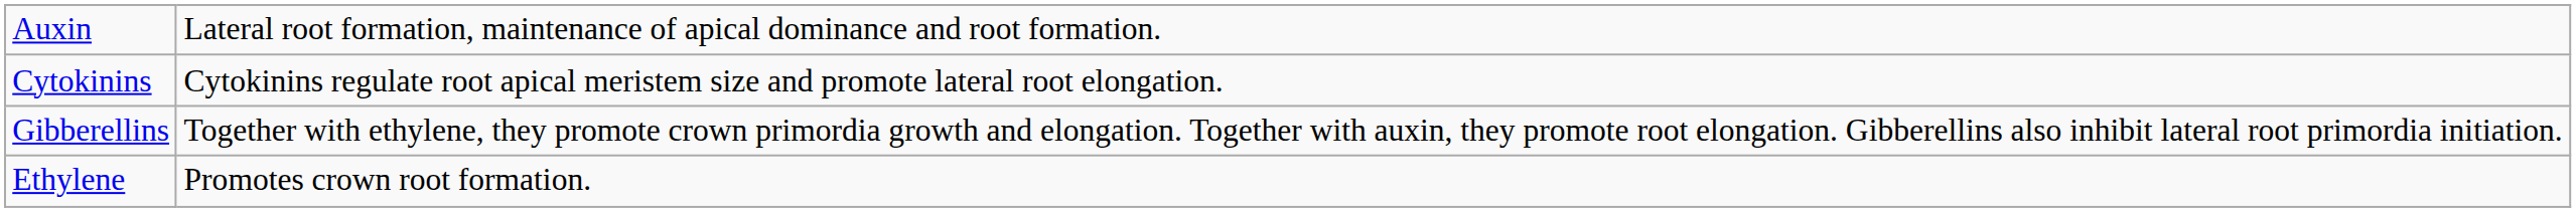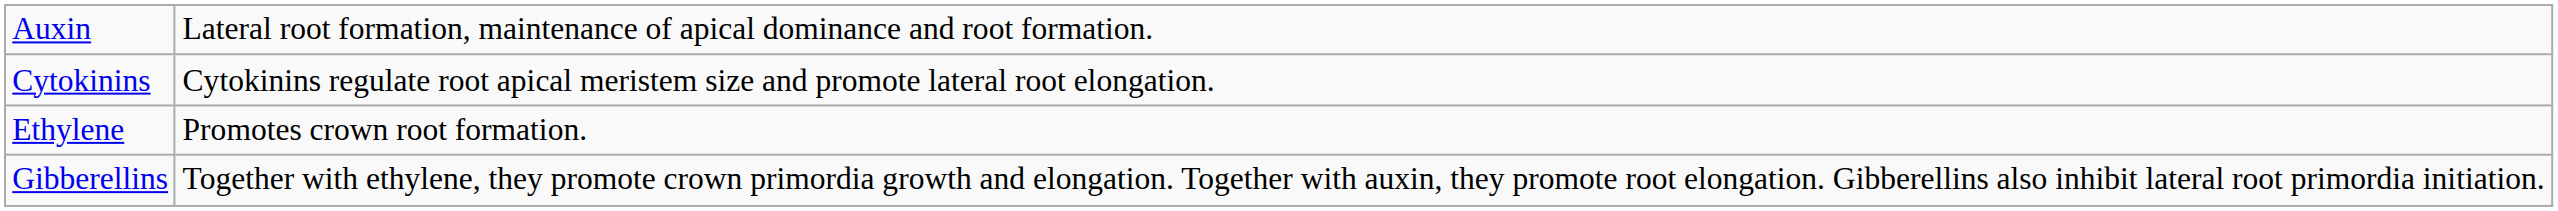rows swapped: Ethylene <-> Gibberellins
